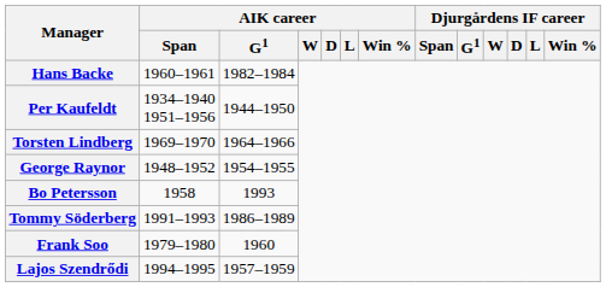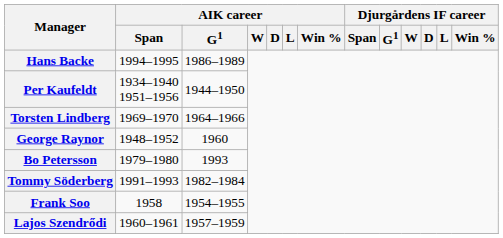Hans Backe | AIK career / Span: 1960–1961 -> 1994–1995
Hans Backe | AIK career / G1: 1982–1984 -> 1986–1989
George Raynor | AIK career / G1: 1954–1955 -> 1960
Bo Petersson | AIK career / Span: 1958 -> 1979–1980
Tommy Söderberg | AIK career / G1: 1986–1989 -> 1982–1984
Frank Soo | AIK career / Span: 1979–1980 -> 1958
Frank Soo | AIK career / G1: 1960 -> 1954–1955
Lajos Szendrődi | AIK career / Span: 1994–1995 -> 1960–1961
